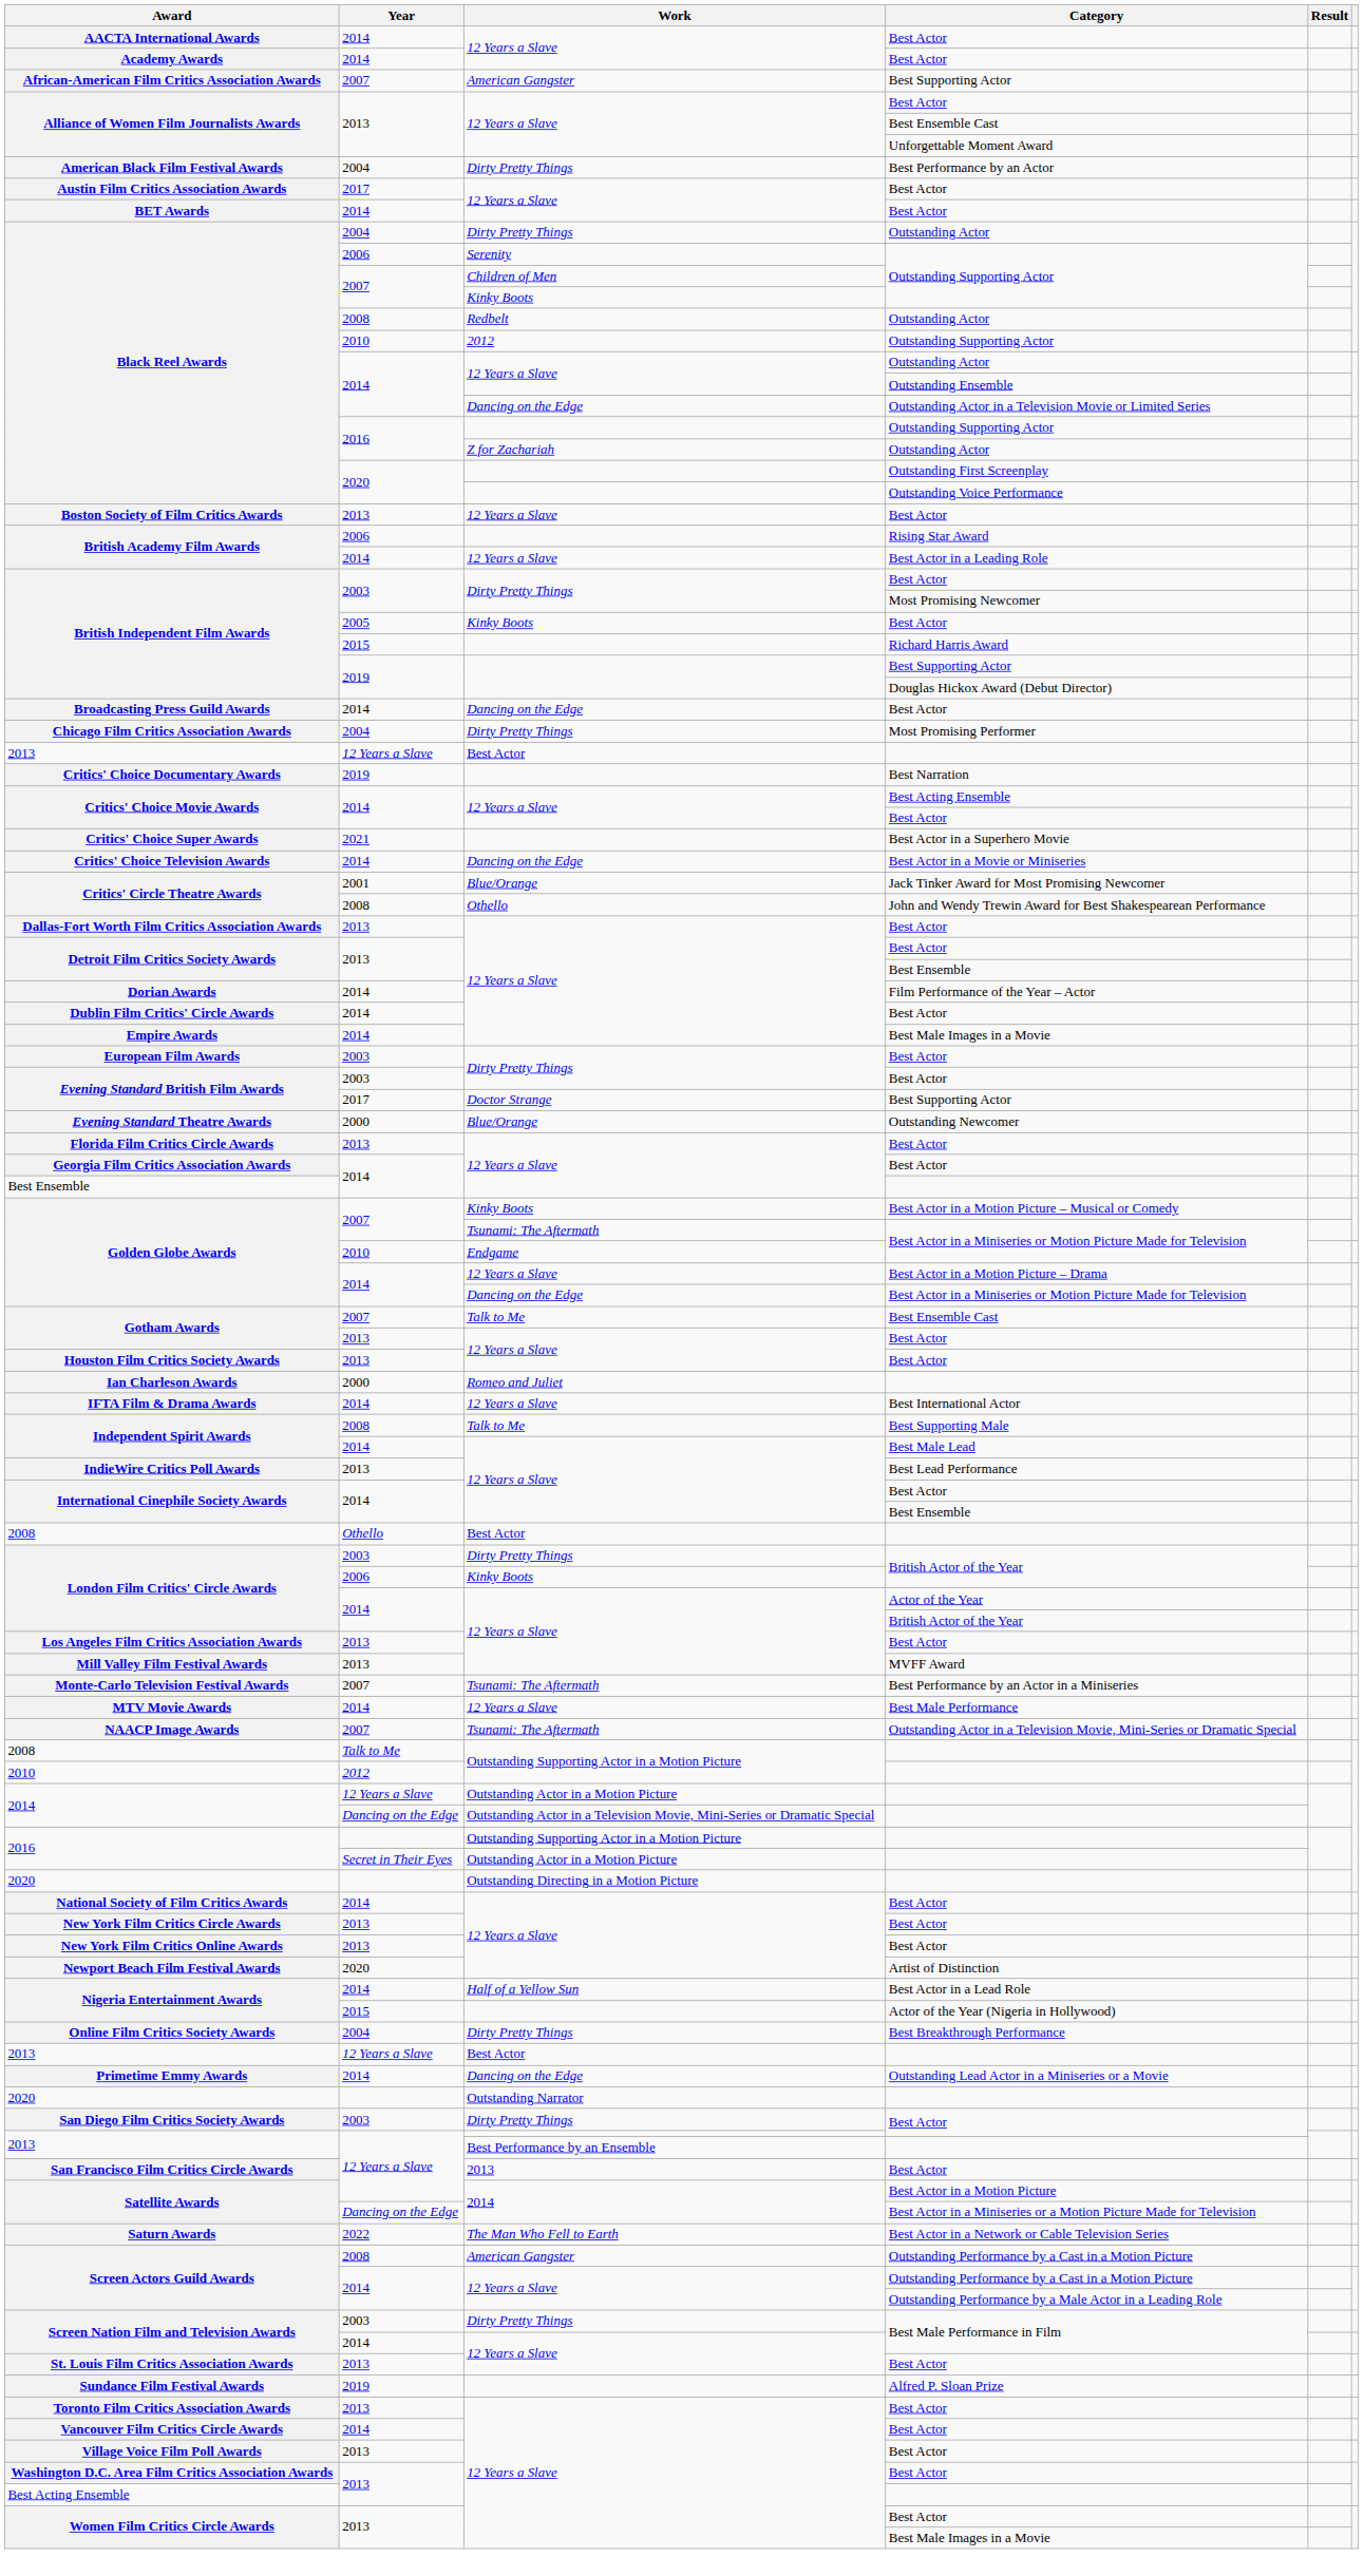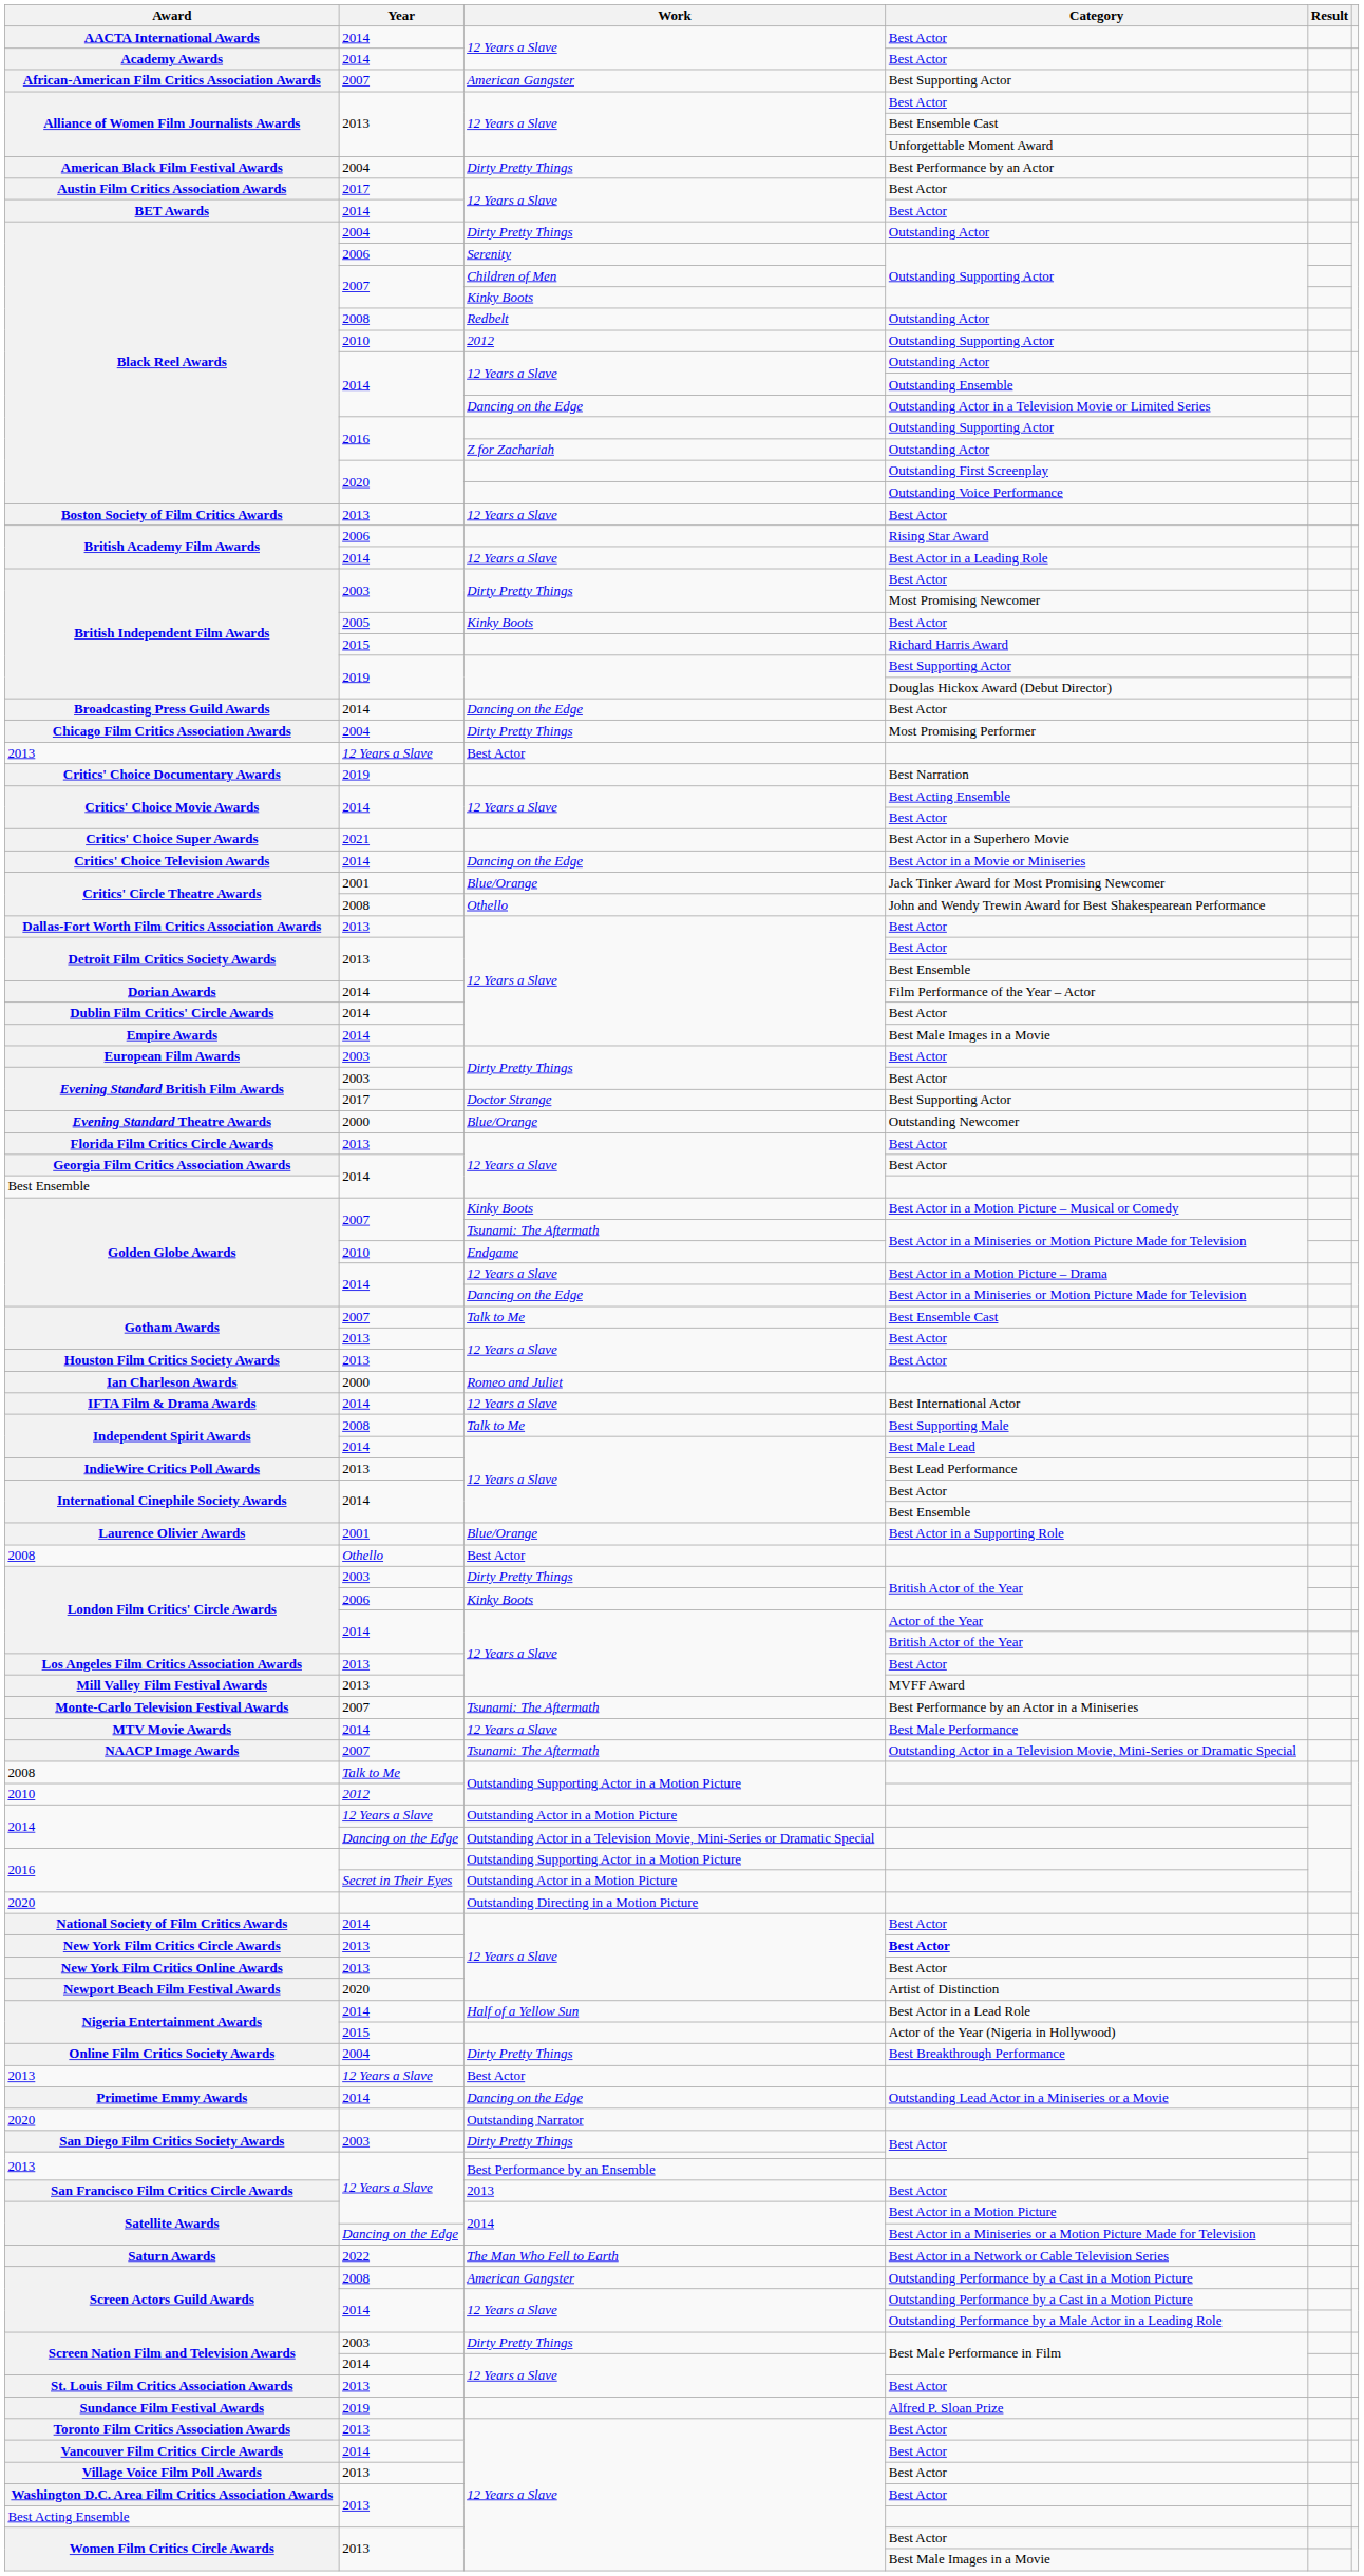+ row: Laurence Olivier Awards | 2001 | Blue/Orange | Best Actor in a Supporting Role
New York Film Critics Circle Awards | Category: normal -> bold
